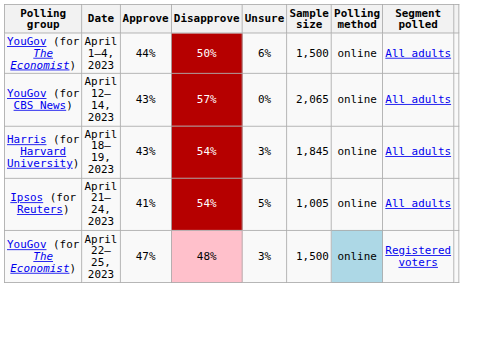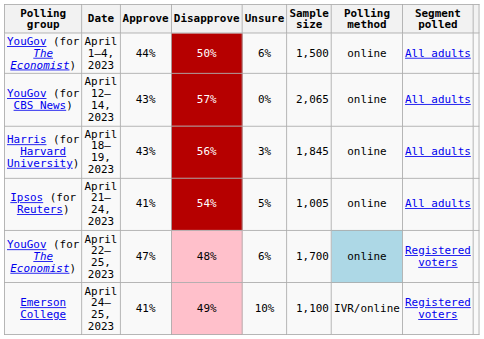April 18–19, 2023 | Disapprove: 54% -> 56%
April 22–25, 2023 | Unsure: 3% -> 6%
April 22–25, 2023 | Sample size: 1,500 -> 1,700
+ row: Emerson College | April 24–25, 2023 | 41% | 49% | 10% | 1,100 | IVR/online | Registered voters
